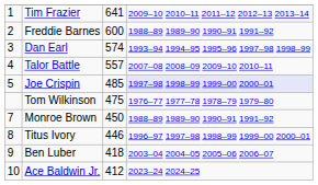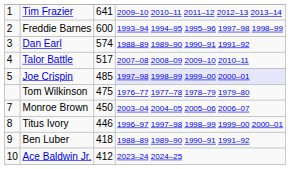Freddie Barnes | column 4: 1988–89 1989–90 1990–91 1991–92 -> 1993–94 1994–95 1995–96 1997–98 1998–99
Dan Earl | column 4: 1993–94 1994–95 1995–96 1997–98 1998–99 -> 1988–89 1989–90 1990–91 1991–92
Talor Battle | column 3: 557 -> 517
Monroe Brown | column 4: 1988–89 1989–90 1990–91 1991–92 -> 2003–04 2004–05 2005–06 2006–07
Ben Luber | column 4: 2003–04 2004–05 2005–06 2006–07 -> 1988–89 1989–90 1990–91 1991–92
